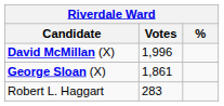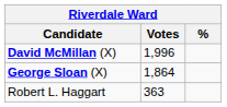George Sloan (X) | Votes: 1,861 -> 1,864
Robert L. Haggart | Votes: 283 -> 363
